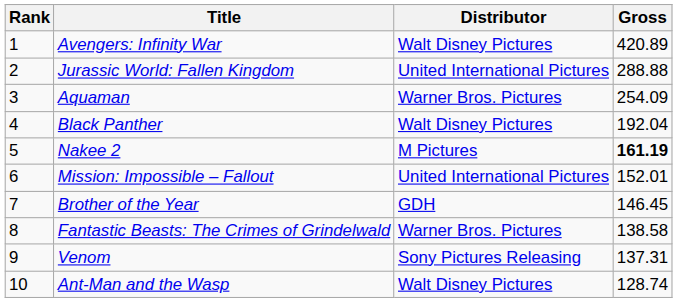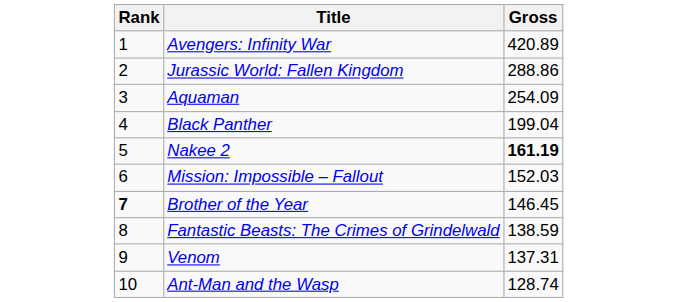- column: Distributor | Walt Disney Pictures | United International Pictures | Warner Bros. Pictures | Walt Disney Pictures | M Pictures | United International Pictures | GDH | Warner Bros. Pictures | Sony Pictures Releasing | Walt Disney Pictures
Jurassic World: Fallen Kingdom | Gross: 288.88 -> 288.86
Black Panther | Gross: 192.04 -> 199.04
Mission: Impossible – Fallout | Gross: 152.01 -> 152.03
Brother of the Year | Rank: normal -> bold
Fantastic Beasts: The Crimes of Grindelwald | Gross: 138.58 -> 138.59
